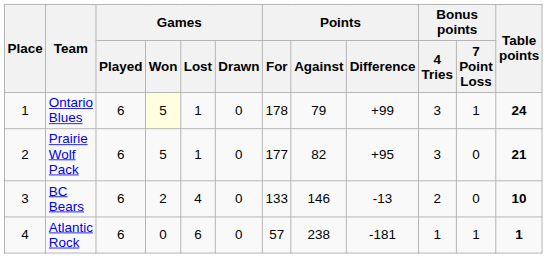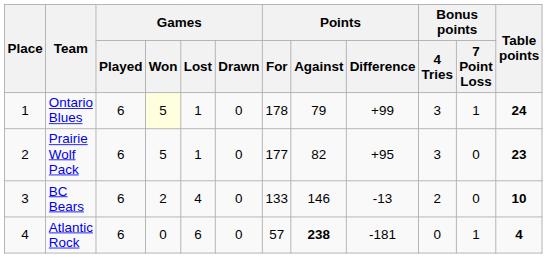Prairie Wolf Pack | Table points: 21 -> 23
Atlantic Rock | Points / Against: normal -> bold
Atlantic Rock | Bonus points / 4 Tries: 1 -> 0
Atlantic Rock | Table points: 1 -> 4
